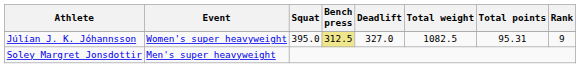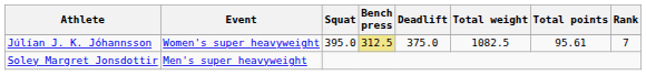Júlían J. K. Jóhannsson | Deadlift: 327.0 -> 375.0
Júlían J. K. Jóhannsson | Total points: 95.31 -> 95.61
Júlían J. K. Jóhannsson | Rank: 9 -> 7
